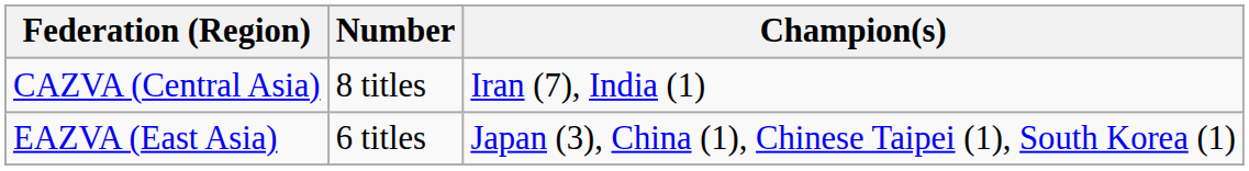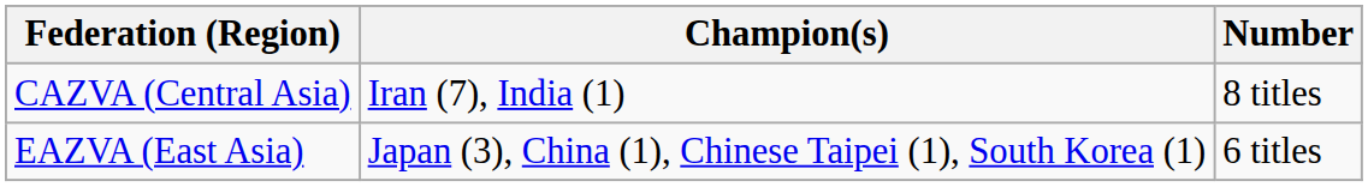columns swapped: Champion(s) <-> Number
